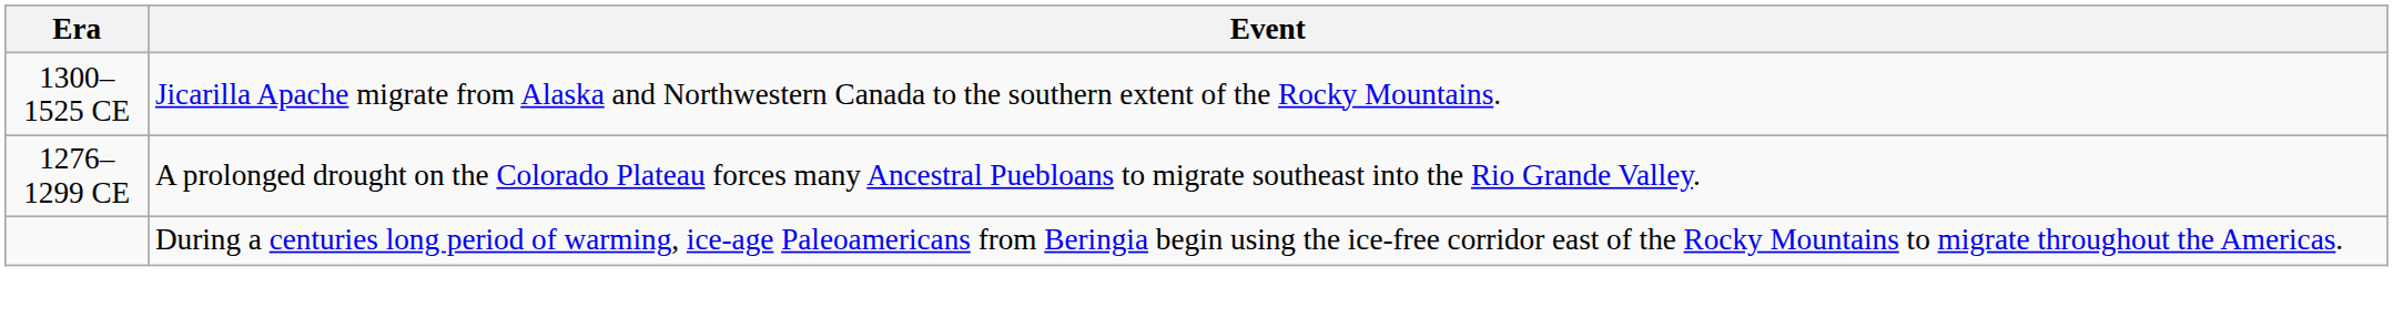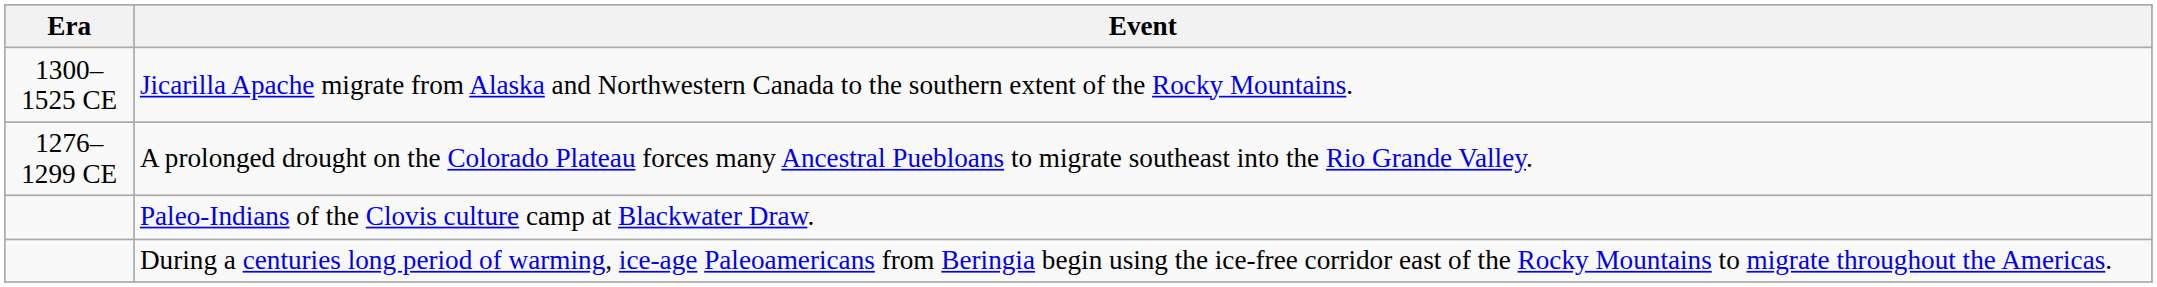+ row: Paleo-Indians of the Clovis culture camp at Blackwater Draw.
